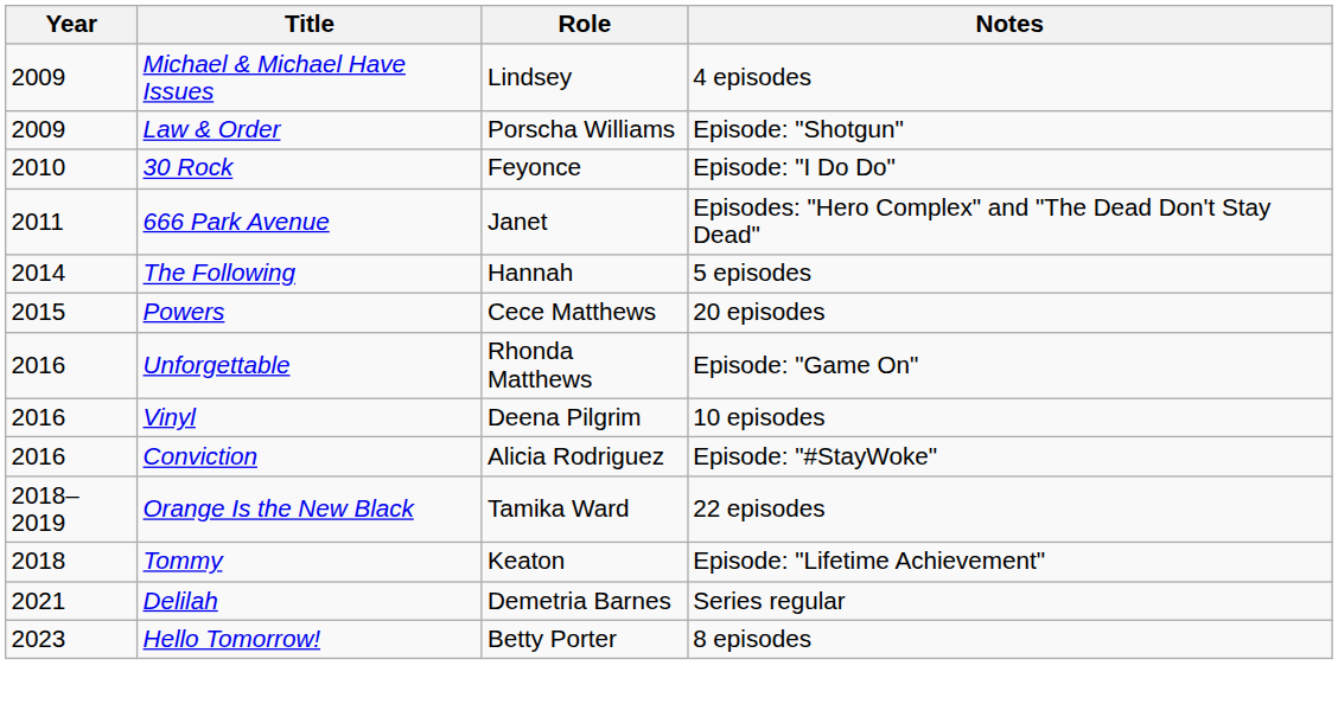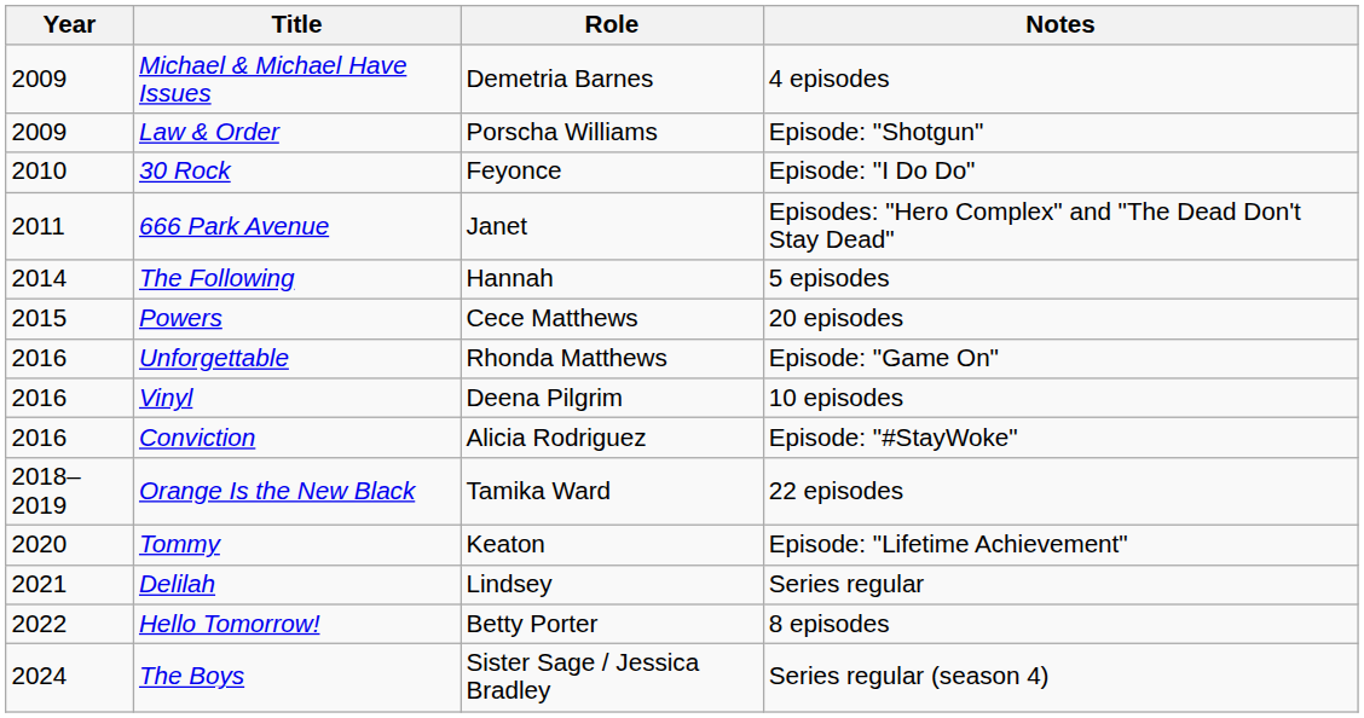Michael & Michael Have Issues | Role: Lindsey -> Demetria Barnes
Tommy | Year: 2018 -> 2020
Delilah | Role: Demetria Barnes -> Lindsey
Hello Tomorrow! | Year: 2023 -> 2022
+ row: 2024 | The Boys | Sister Sage / Jessica Bradley | Series regular (season 4)
